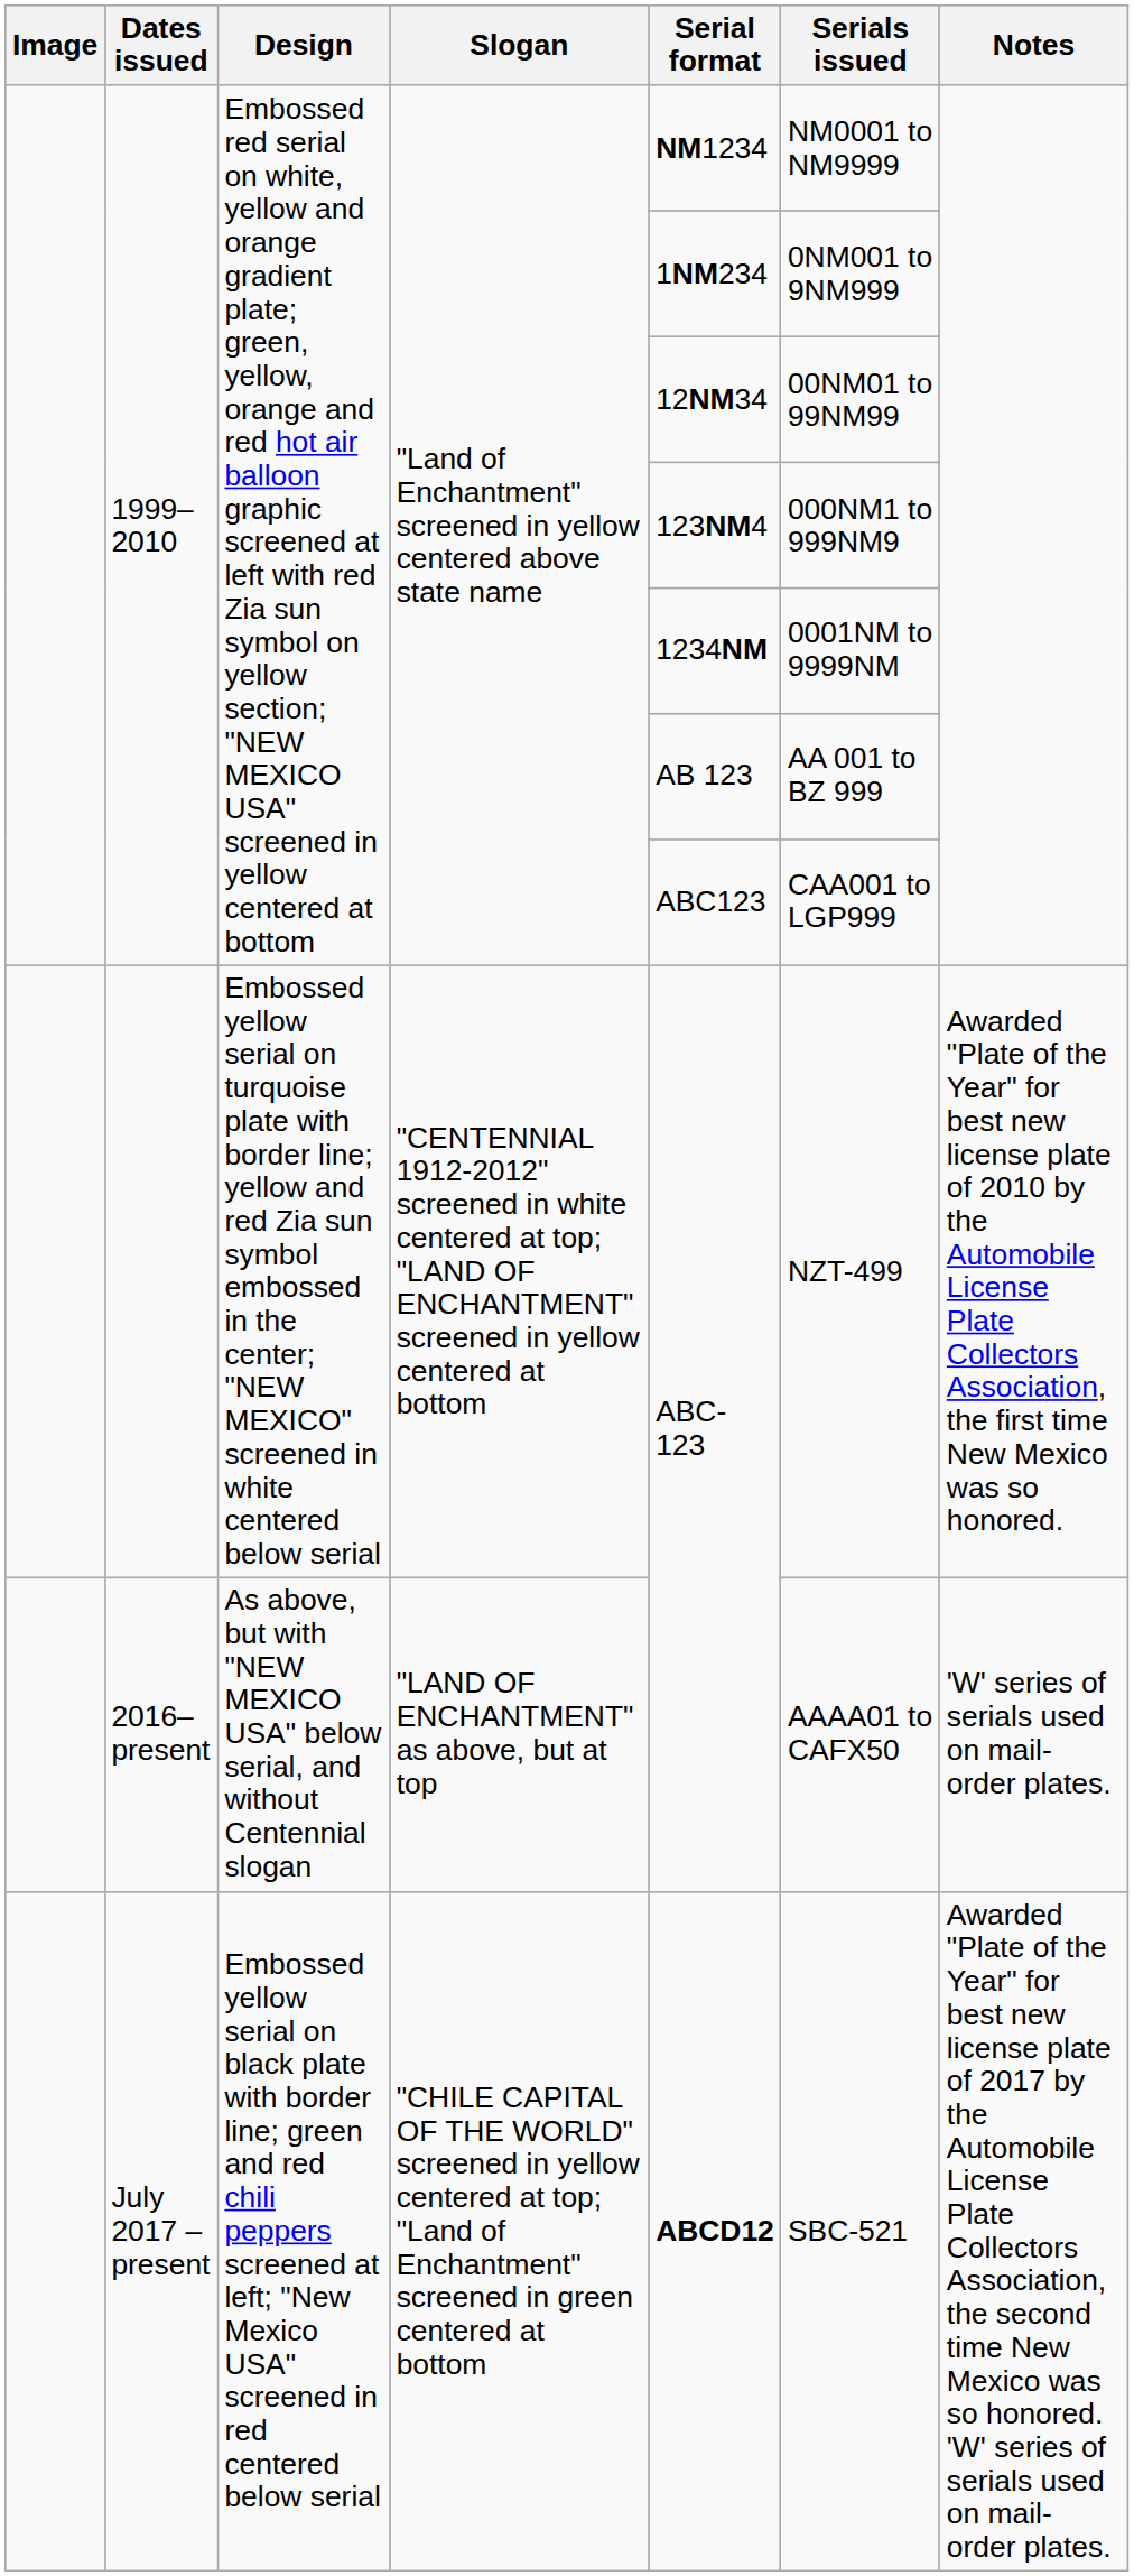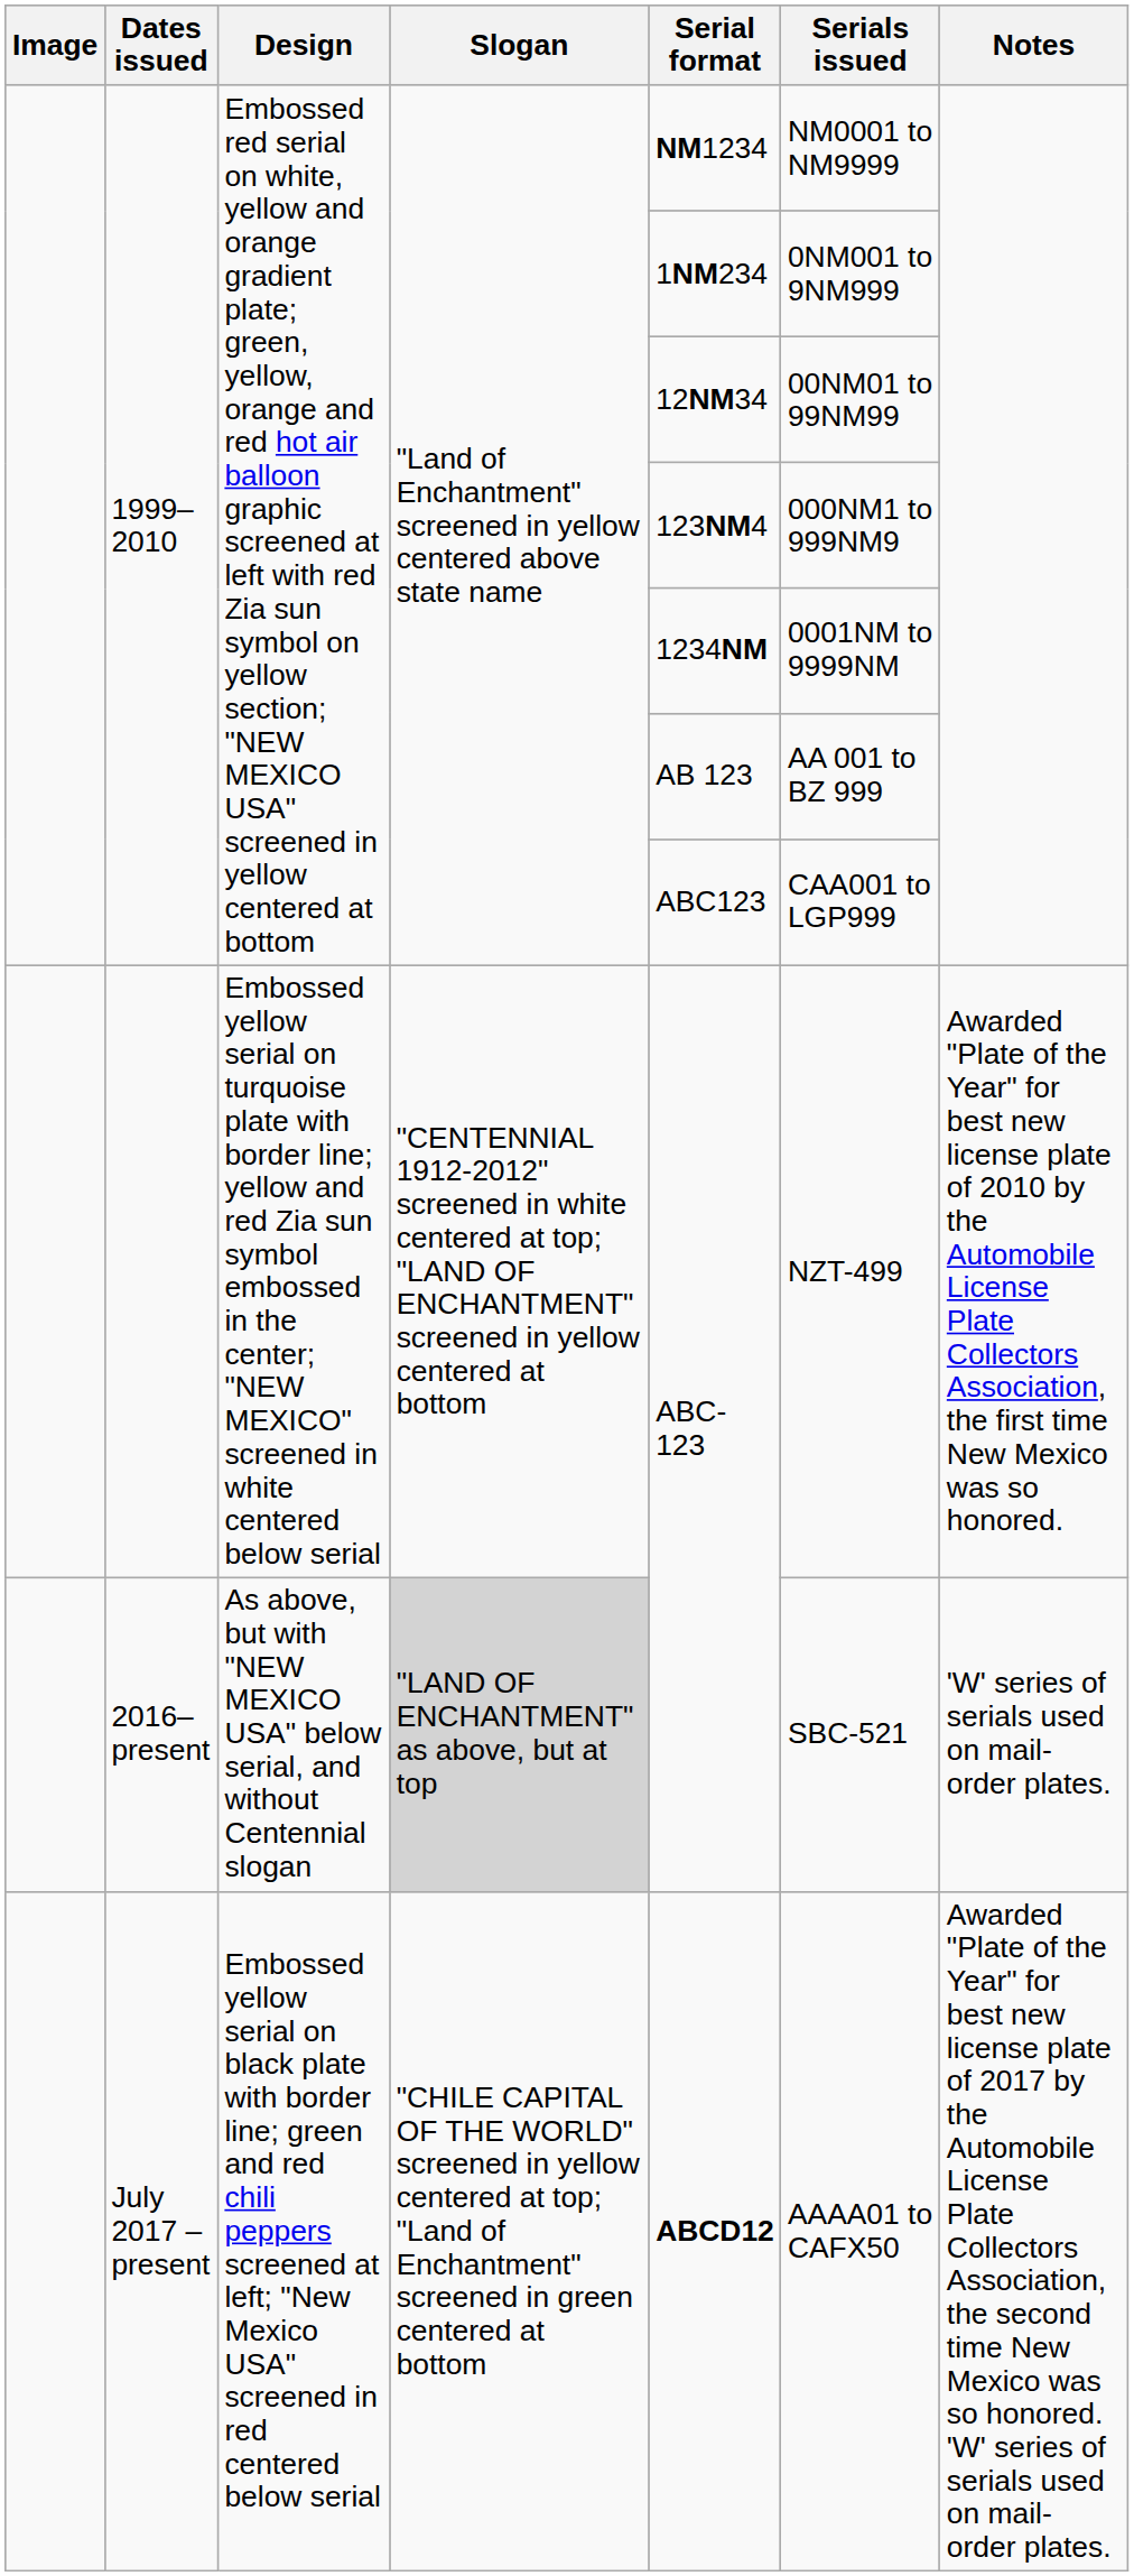2016–present | Slogan: no background -> lightgrey background
2016–present | Serials issued: AAAA01 to CAFX50 -> SBC-521
July 2017 – present | Serials issued: SBC-521 -> AAAA01 to CAFX50
